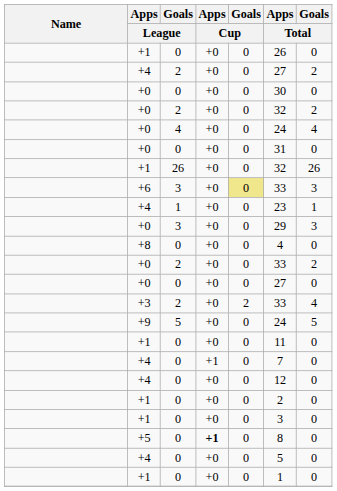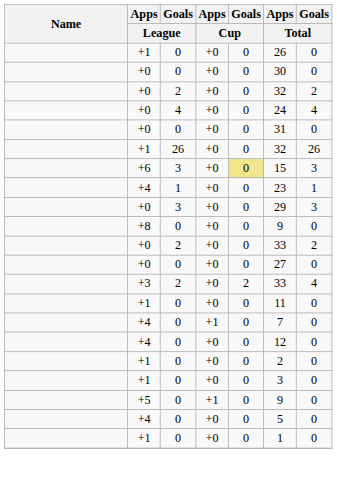- row: +4 | 2 | +0 | 0 | 27 | 2
+6 | Apps / Total: 33 -> 15
+8 | Apps / Total: 4 -> 9
- row: +9 | 5 | +0 | 0 | 24 | 5
+5 | Apps / Cup: bold -> normal
+5 | Apps / Total: 8 -> 9
